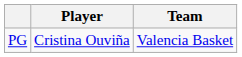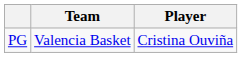columns swapped: Player <-> Team
